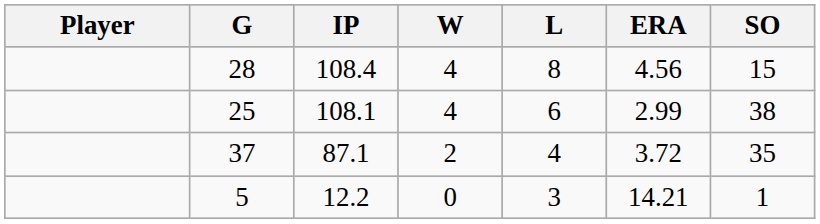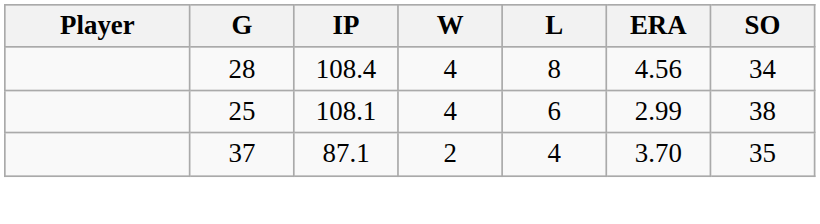28 | SO: 15 -> 34
37 | ERA: 3.72 -> 3.70
- row: 5 | 12.2 | 0 | 3 | 14.21 | 1
